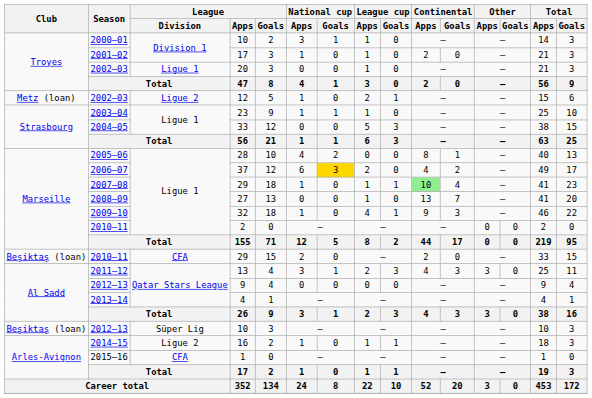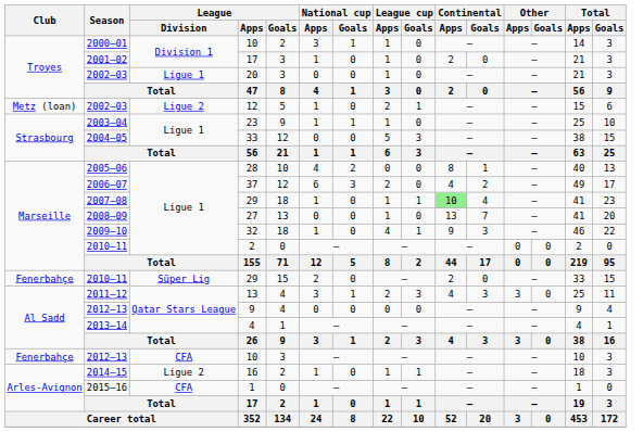37 | National cup / Goals: gold background -> no background
2010–11 / 29 | Club: Beşiktaş (loan) -> Fenerbahçe
2010–11 / 29 | League / Division: CFA -> Süper Lig
2012–13 / 10 | Club: Beşiktaş (loan) -> Fenerbahçe
2012–13 / 10 | League / Division: Süper Lig -> CFA
